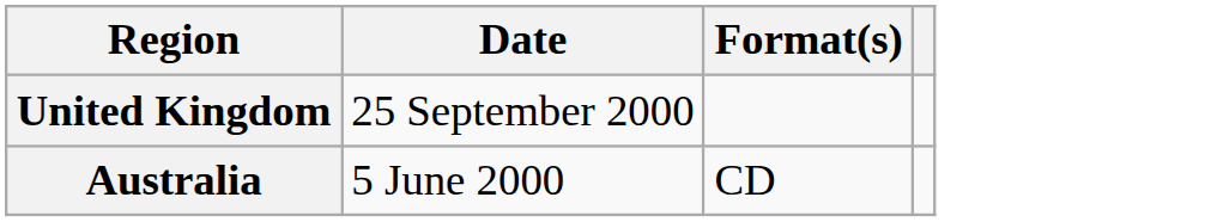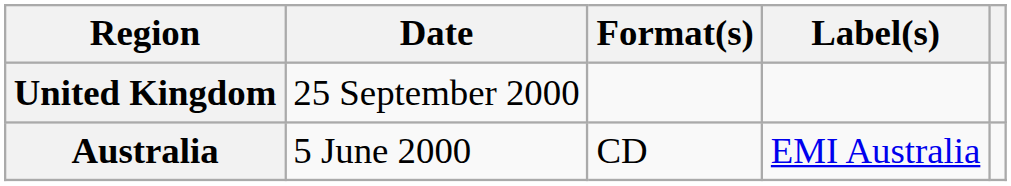+ column: Label(s) | EMI Australia
